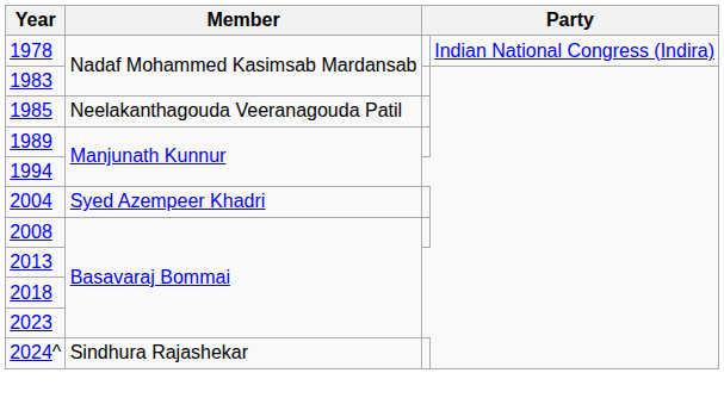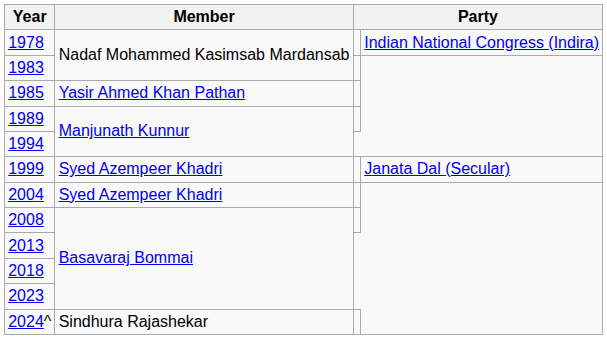1985 | Member: Neelakanthagouda Veeranagouda Patil -> Yasir Ahmed Khan Pathan
+ row: 1999 | Syed Azempeer Khadri | Janata Dal (Secular)
